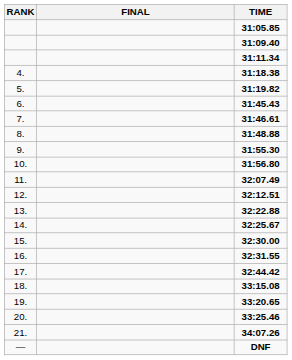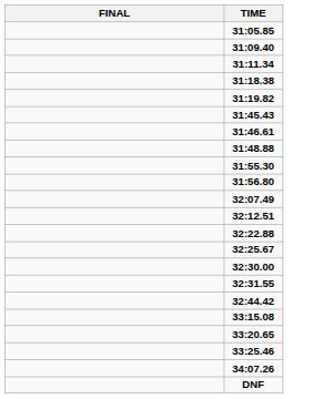- column: RANK | 4. | 5. | 6. | 7. | 8. | 9. | 10. | 11. | 12. | 13. | 14. | 15. | 16. | 17. | 18. | 19. | 20. | 21. | —
